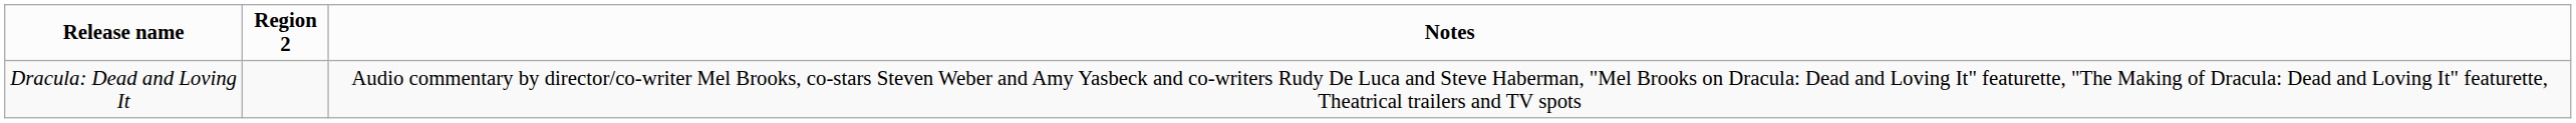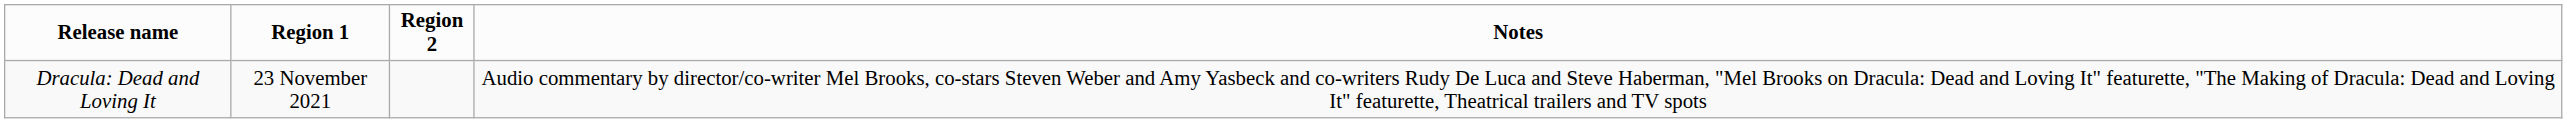+ column: Region 1 | 23 November 2021
